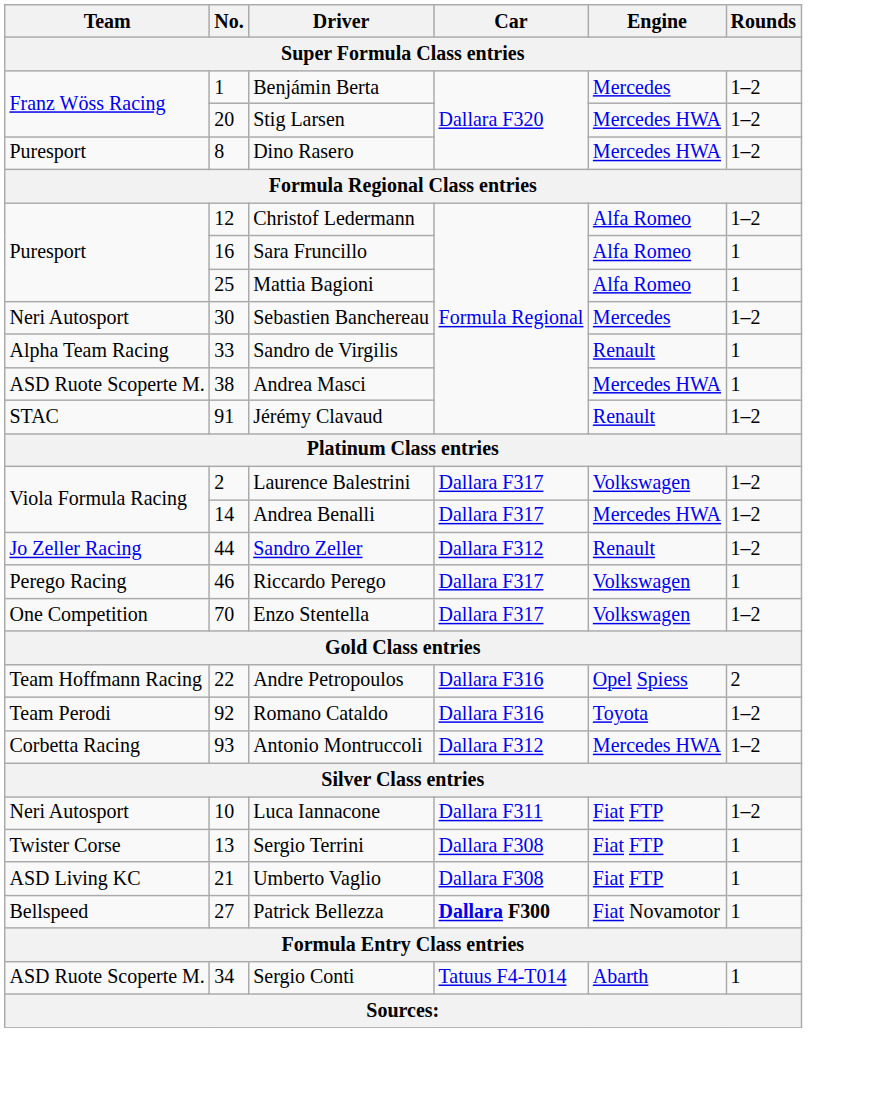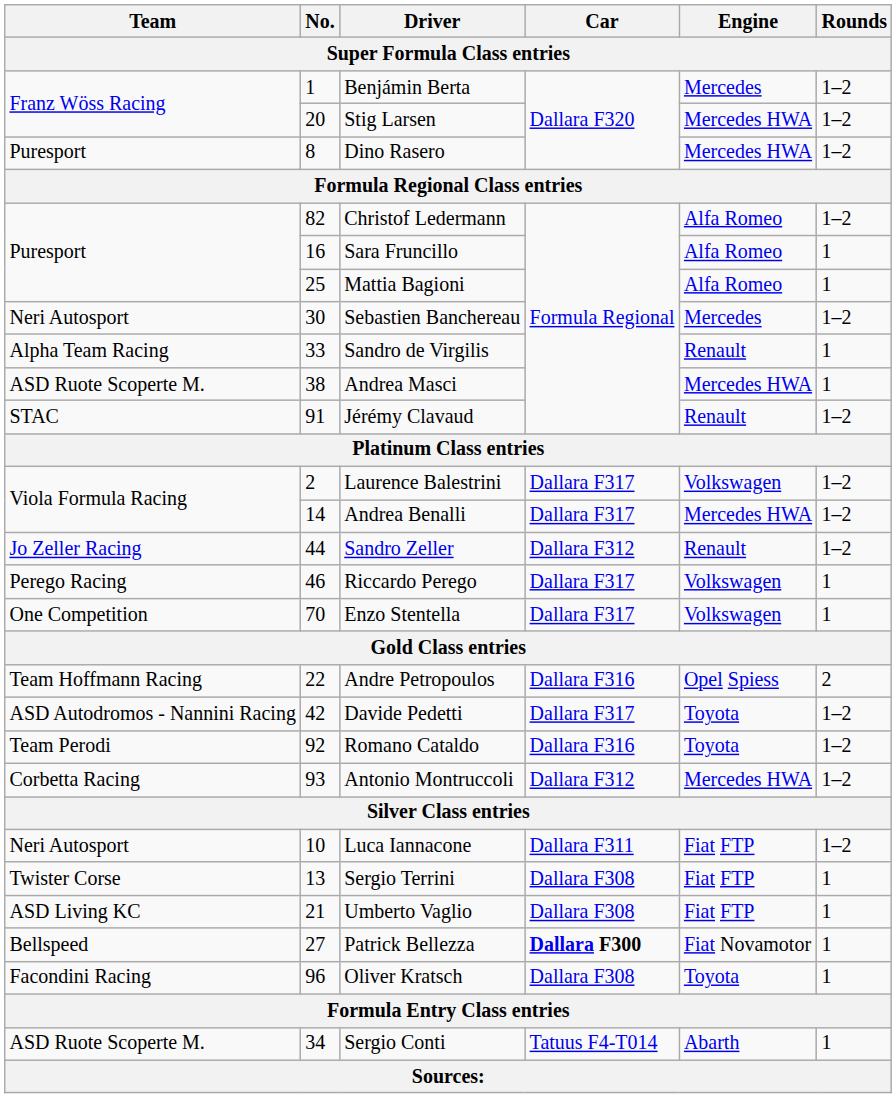Christof Ledermann | No.: 12 -> 82
Enzo Stentella | Rounds: 1–2 -> 1
+ row: ASD Autodromos - Nannini Racing | 42 | Davide Pedetti | Dallara F317 | Toyota | 1–2
+ row: Facondini Racing | 96 | Oliver Kratsch | Dallara F308 | Toyota | 1
